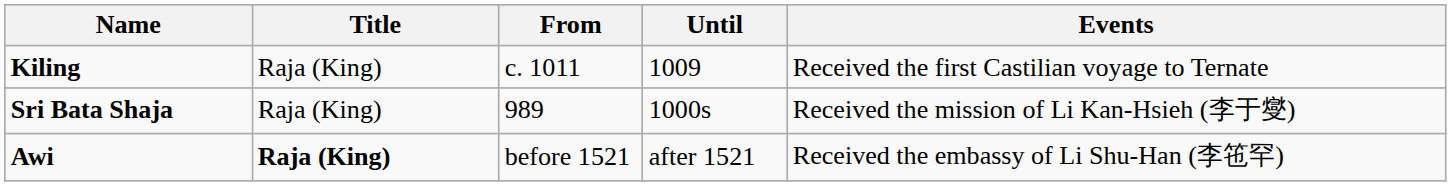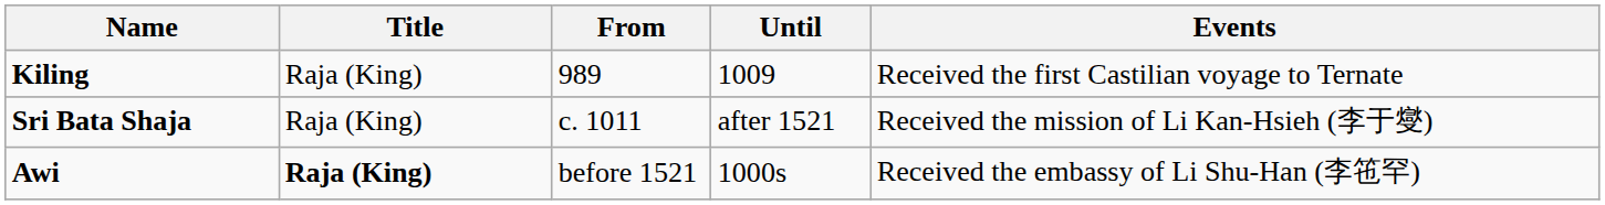Kiling | From: c. 1011 -> 989
Sri Bata Shaja | From: 989 -> c. 1011
Sri Bata Shaja | Until: 1000s -> after 1521
Awi | Until: after 1521 -> 1000s
